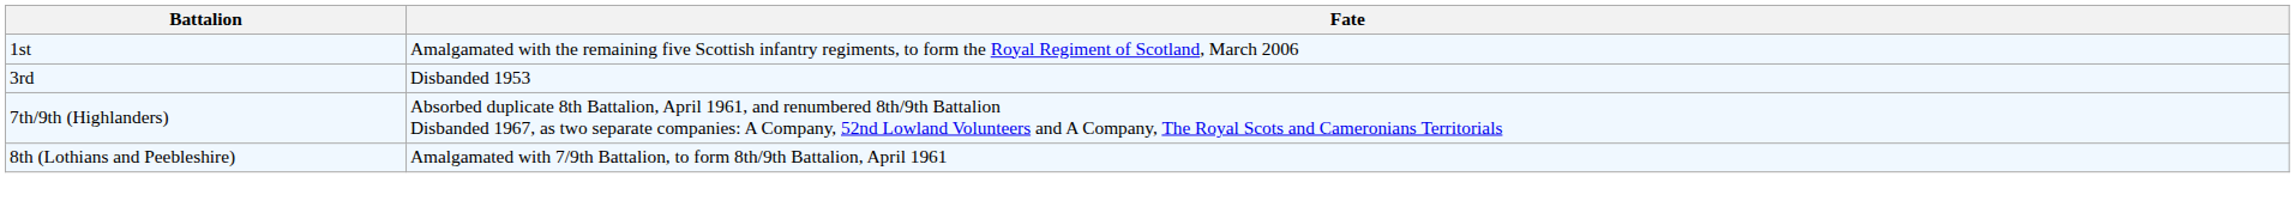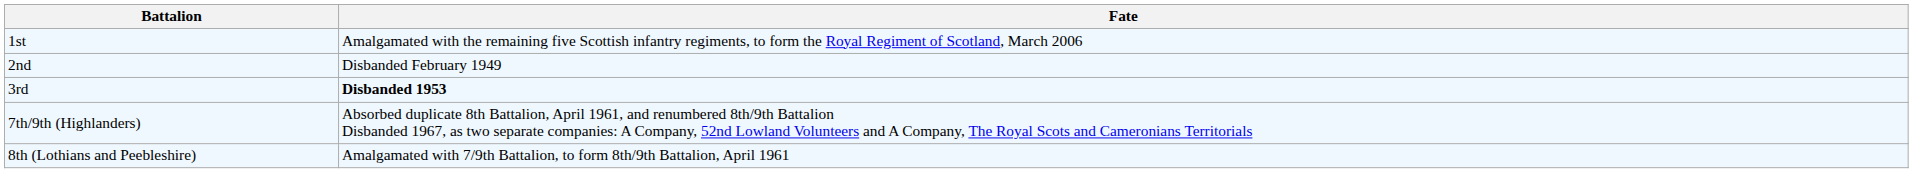+ row: 2nd | Disbanded February 1949
3rd | Fate: normal -> bold
